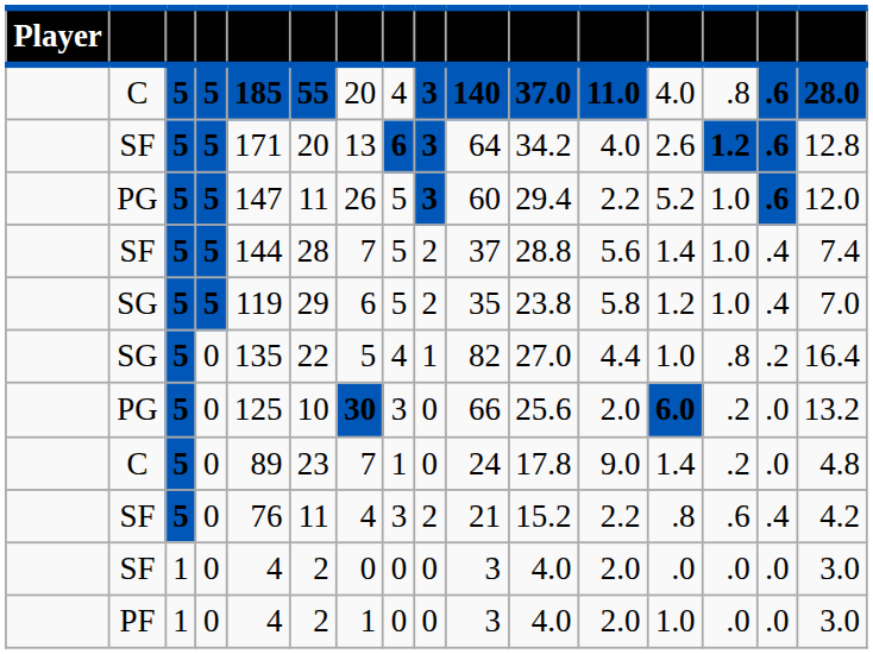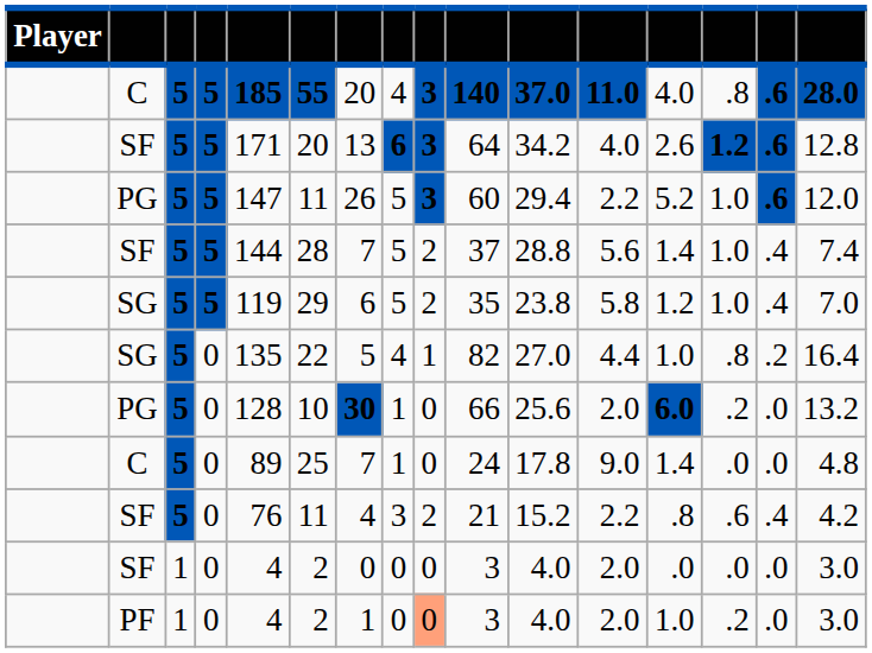PG / 0 | column 5: 125 -> 128
PG / 0 | column 8: 3 -> 1
C / 0 | column 6: 23 -> 25
C / 0 | column 14: .2 -> .0
PF | column 9: no background -> lightsalmon background
PF | column 14: .0 -> .2
